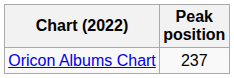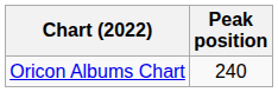Oricon Albums Chart | Peak position: 237 -> 240
